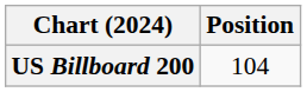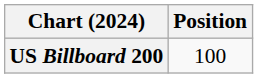US Billboard 200 | Position: 104 -> 100
